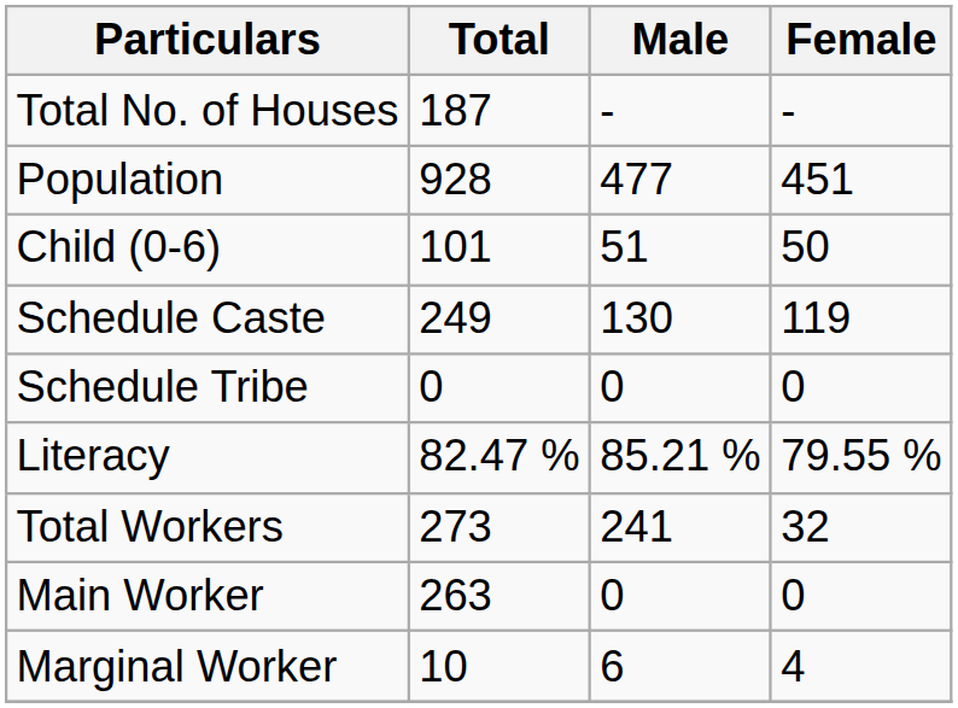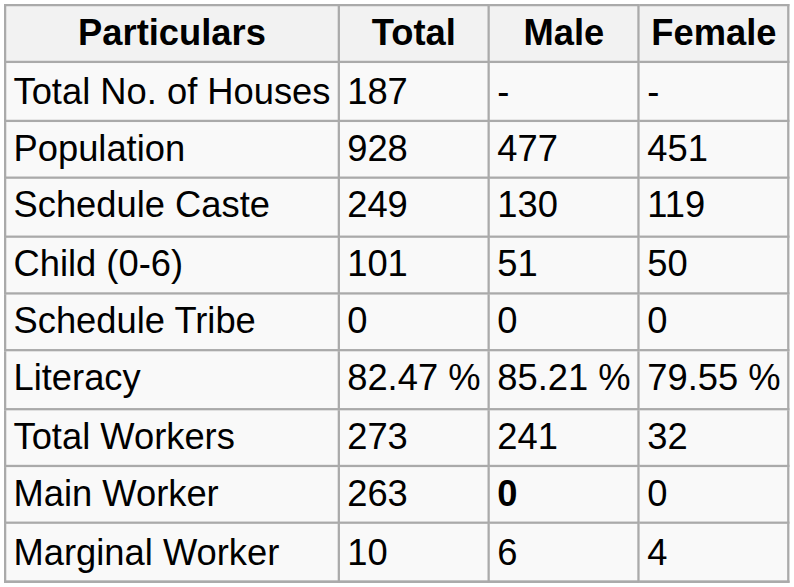rows swapped: Child (0-6) <-> Schedule Caste
Main Worker | Male: normal -> bold
